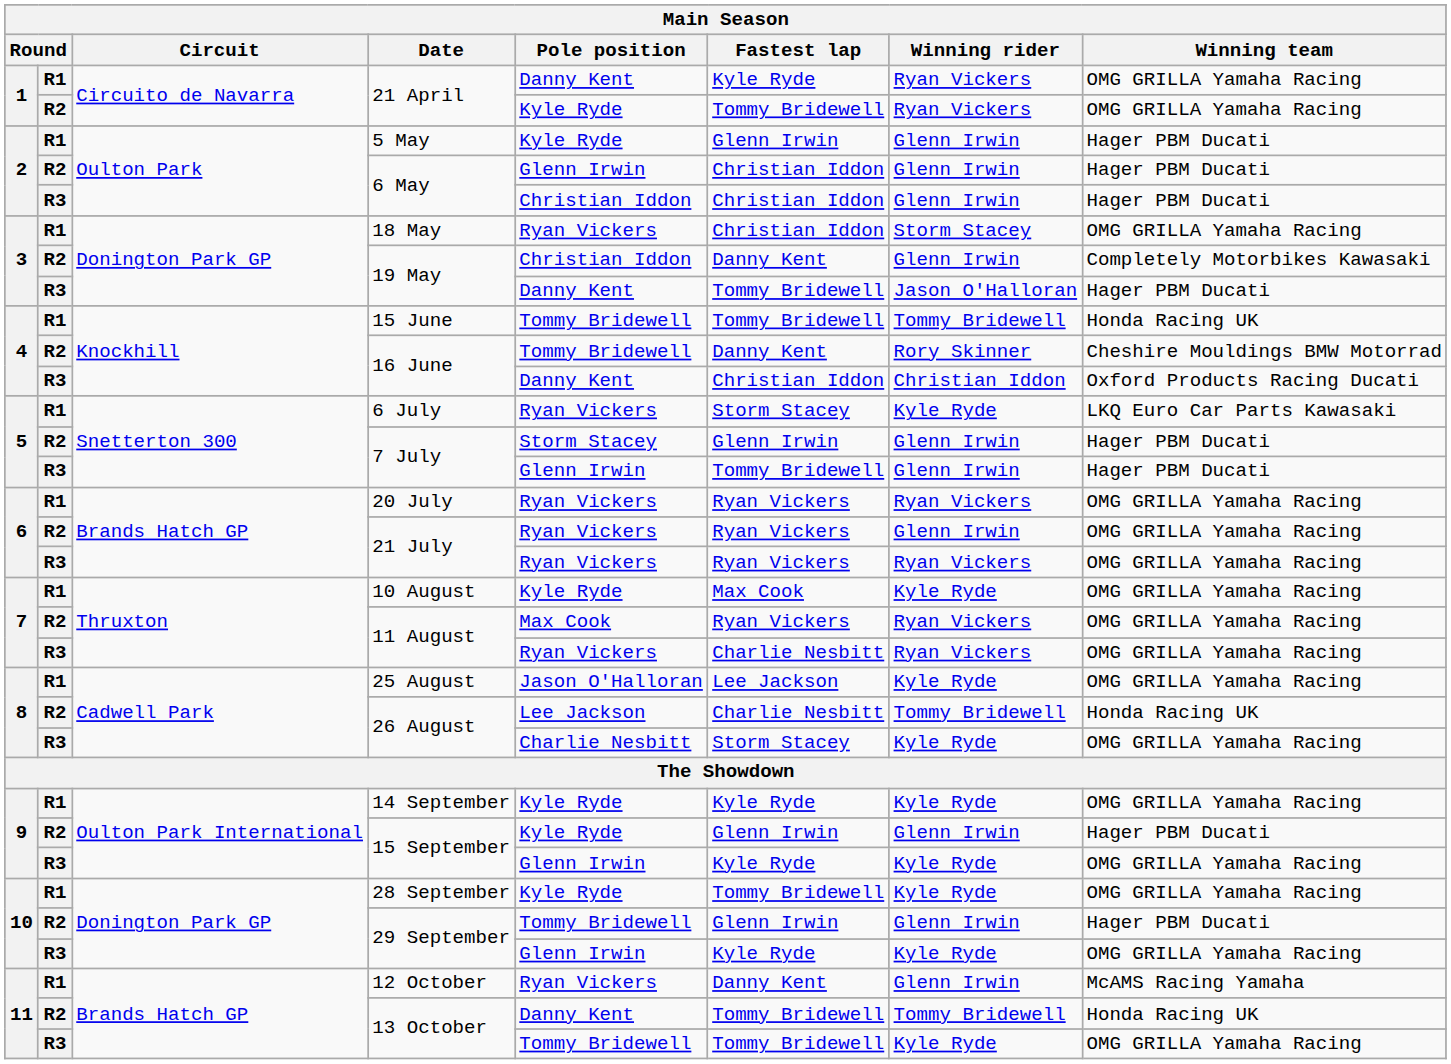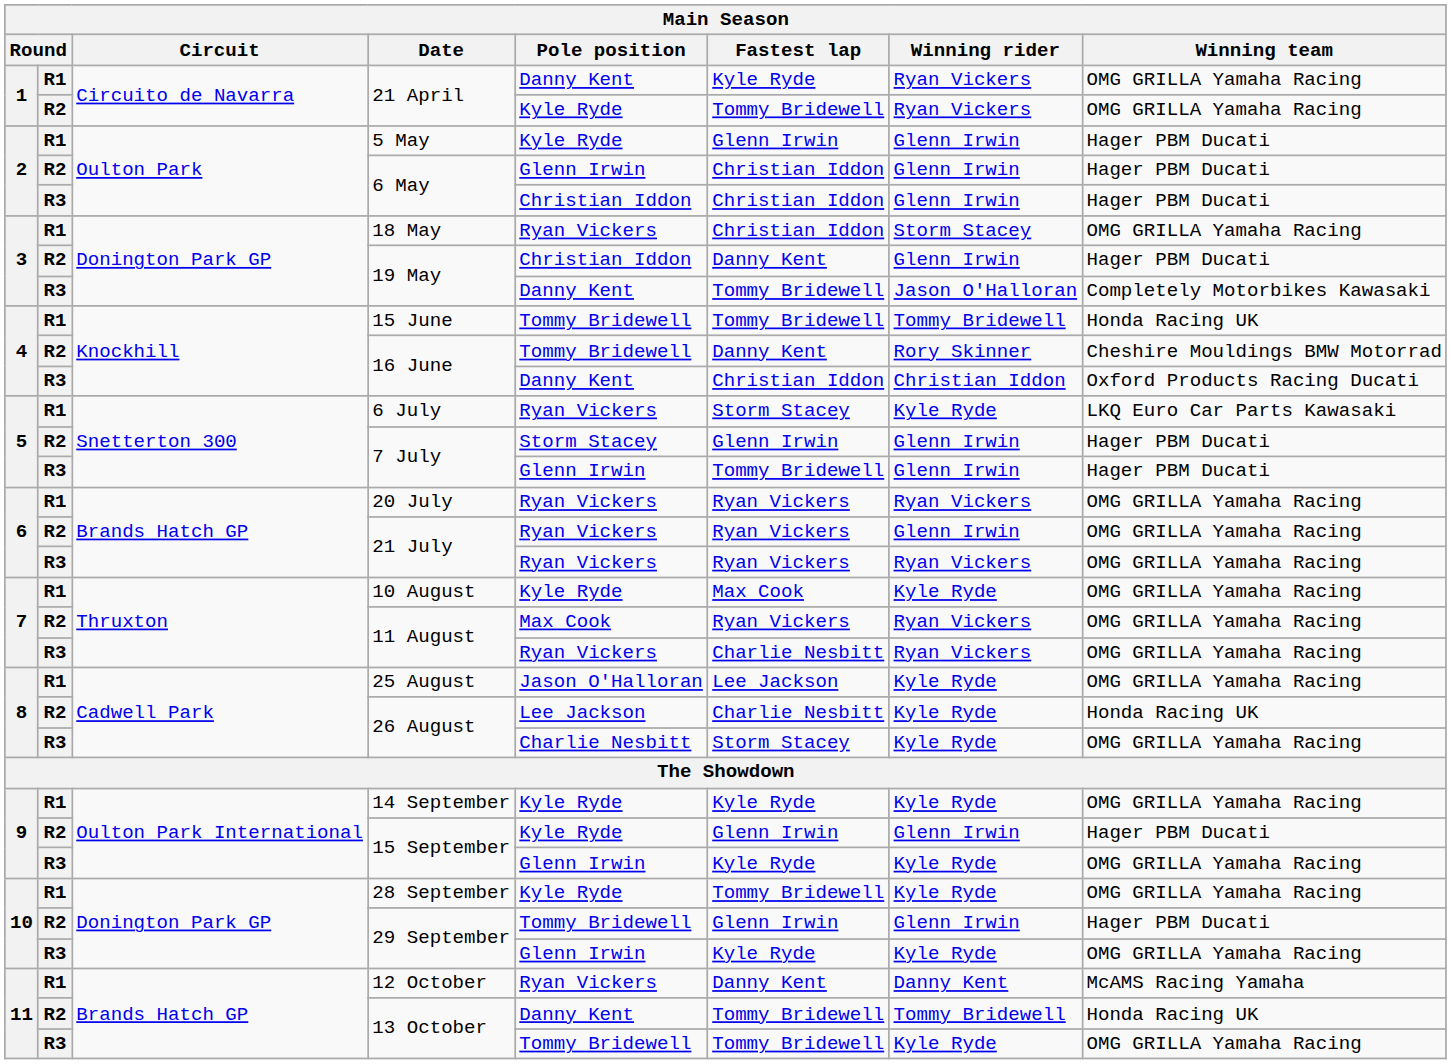R2 / 19 May | Winning team: Completely Motorbikes Kawasaki -> Hager PBM Ducati
R3 / 19 May | Winning team: Hager PBM Ducati -> Completely Motorbikes Kawasaki
R2 / 26 August | Winning rider: Tommy Bridewell -> Kyle Ryde
12 October | Winning rider: Glenn Irwin -> Danny Kent
